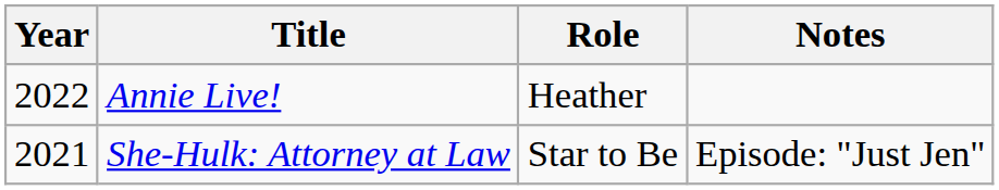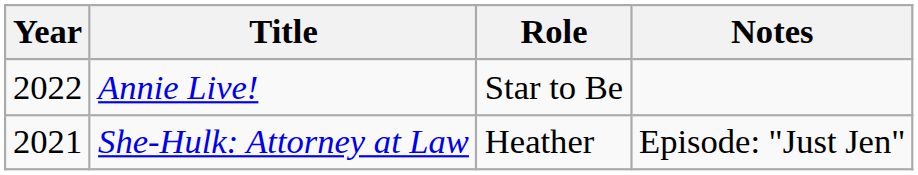Annie Live! | Role: Heather -> Star to Be
She-Hulk: Attorney at Law | Role: Star to Be -> Heather
